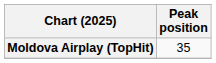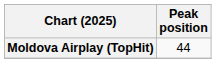Moldova Airplay (TopHit) | Peak position: 35 -> 44
